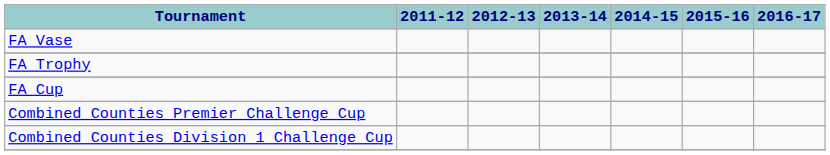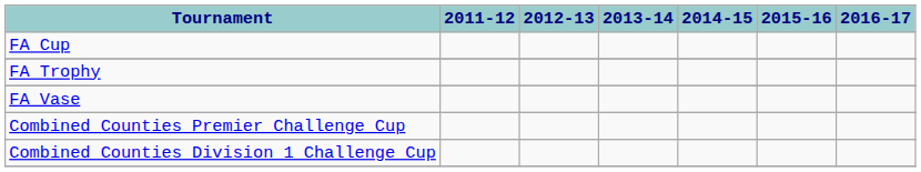rows swapped: FA Cup <-> FA Vase
